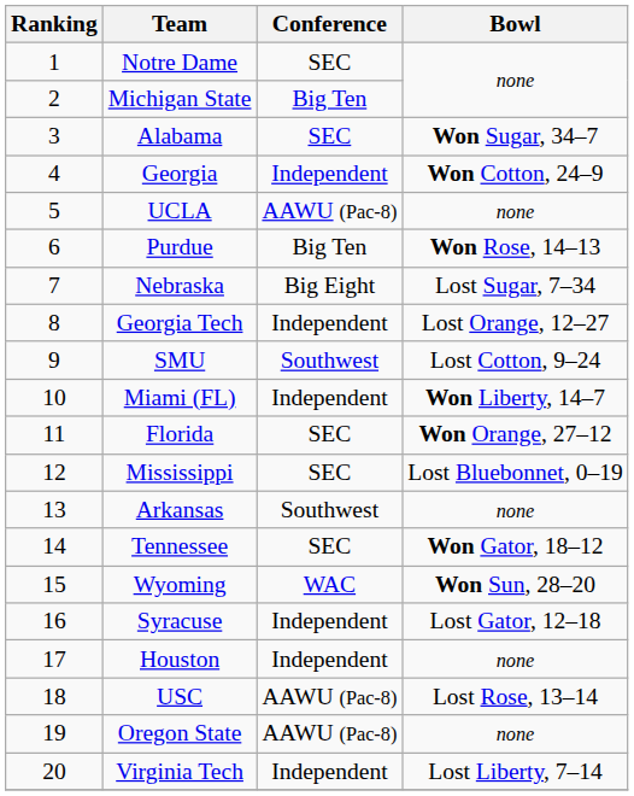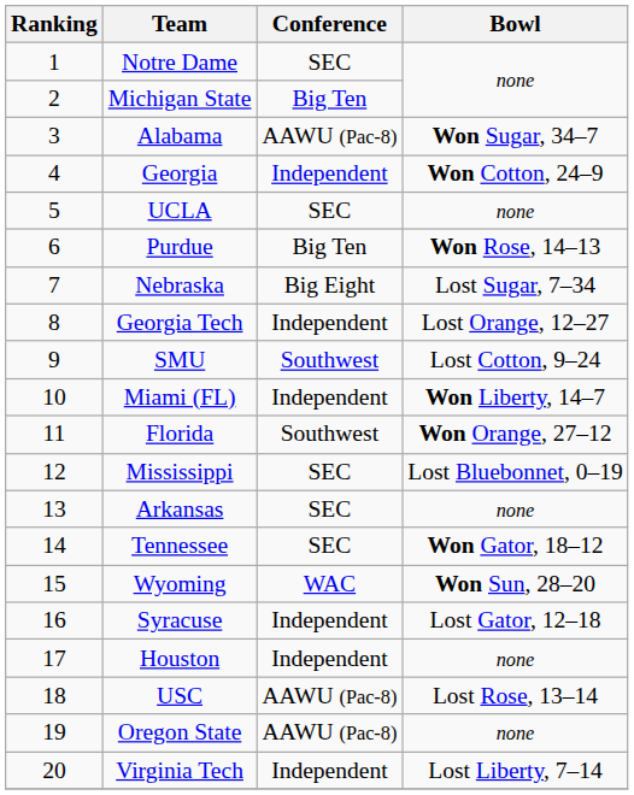Alabama | Conference: SEC -> AAWU (Pac-8)
UCLA | Conference: AAWU (Pac-8) -> SEC
Florida | Conference: SEC -> Southwest
Arkansas | Conference: Southwest -> SEC
